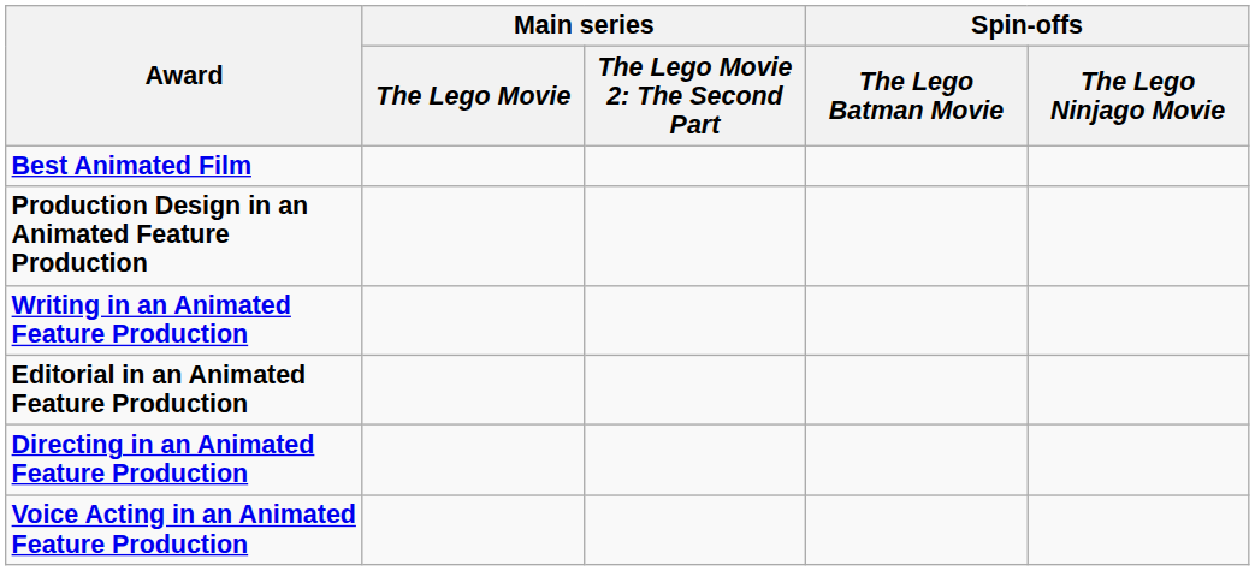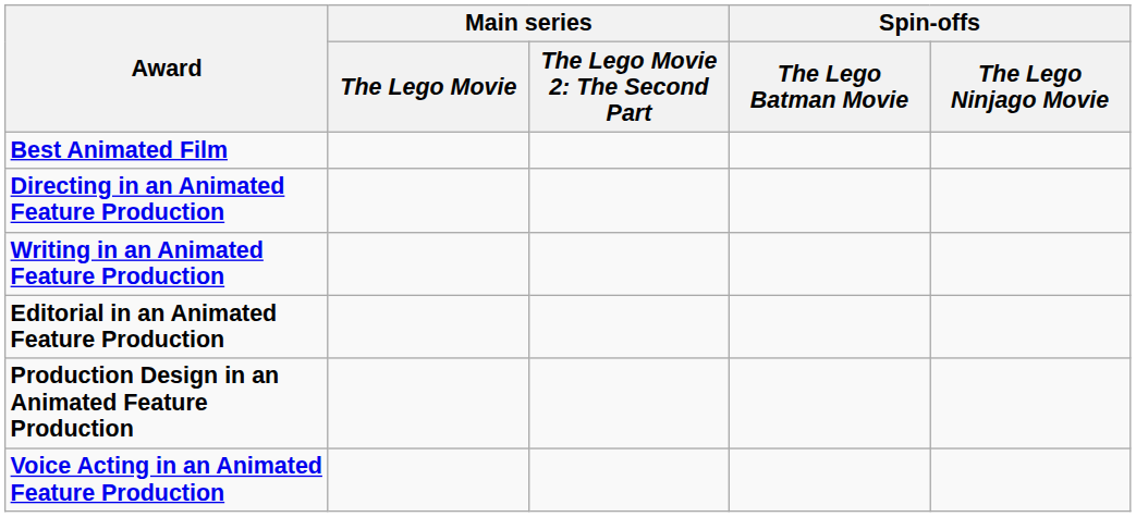rows swapped: Directing in an Animated Feature Production <-> Production Design in an Animated Feature Production
